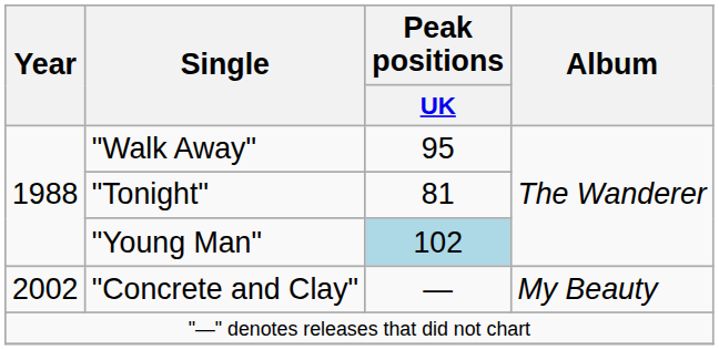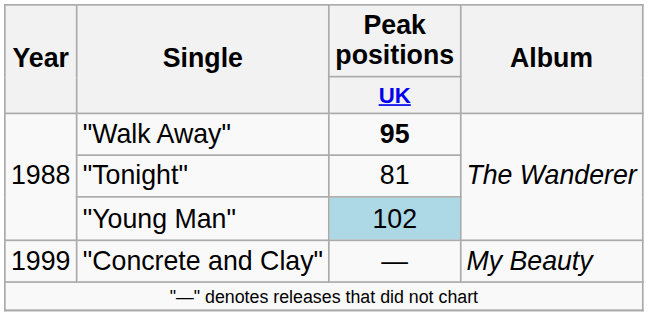"Walk Away" | Peak positions / UK: normal -> bold
"Concrete and Clay" | Year: 2002 -> 1999
